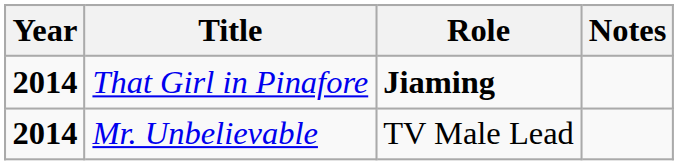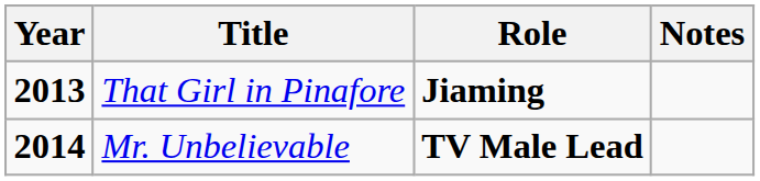That Girl in Pinafore | Year: 2014 -> 2013
Mr. Unbelievable | Role: normal -> bold
